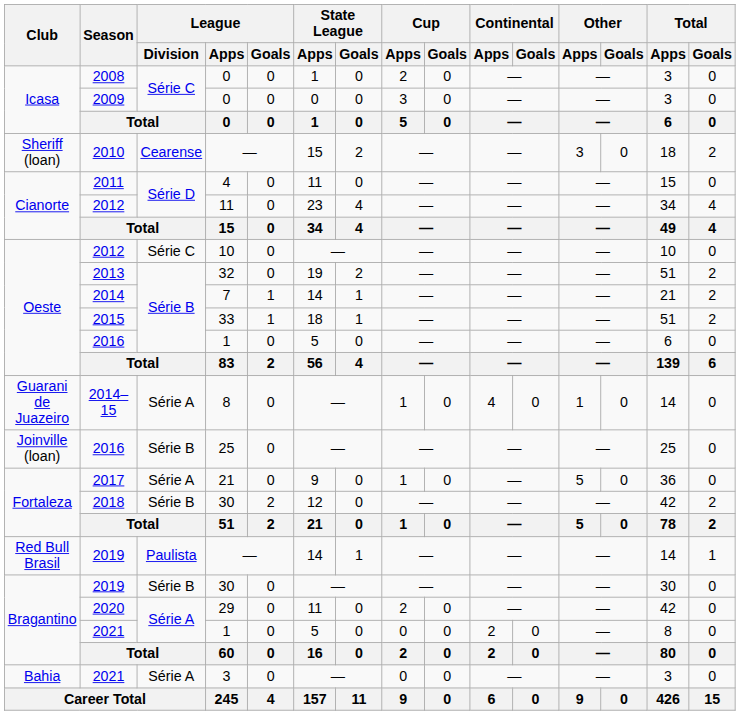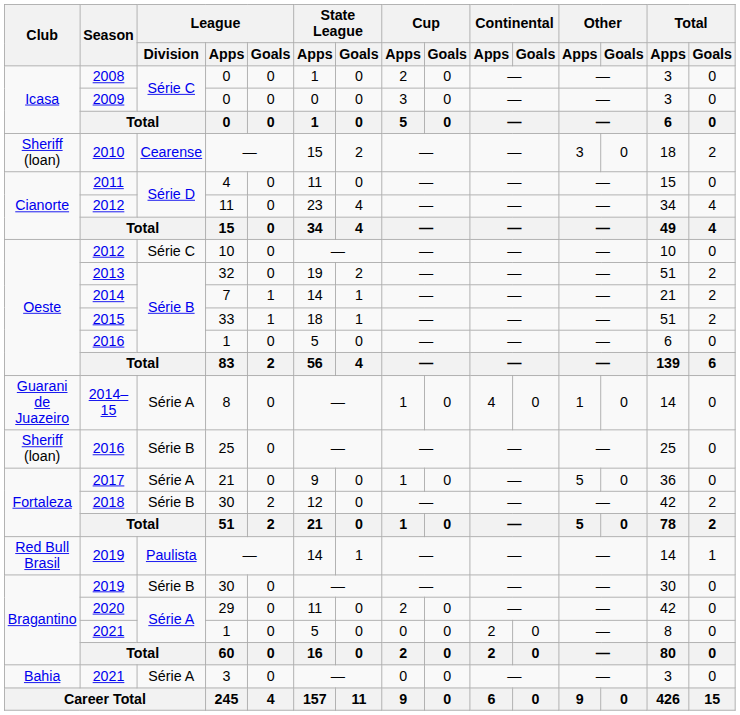2016 / 25 | Club: Joinville (loan) -> Sheriff (loan)
